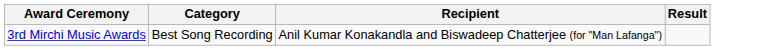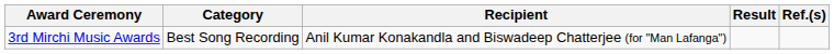+ column: Ref.(s)
